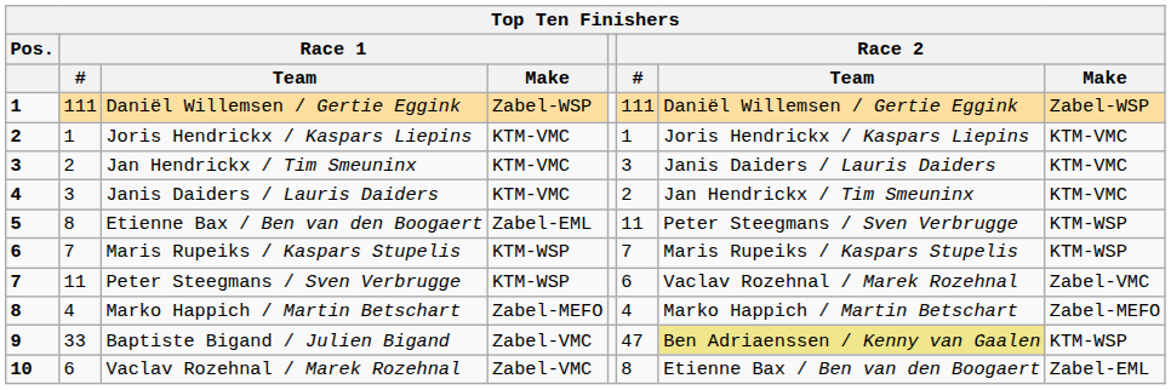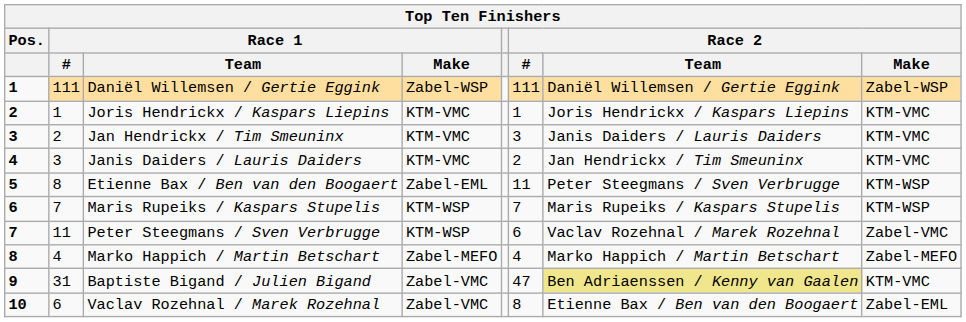Baptiste Bigand / Julien Bigand | Race 1 / #: 33 -> 31
Baptiste Bigand / Julien Bigand | Race 2 / Make: KTM-WSP -> KTM-VMC
